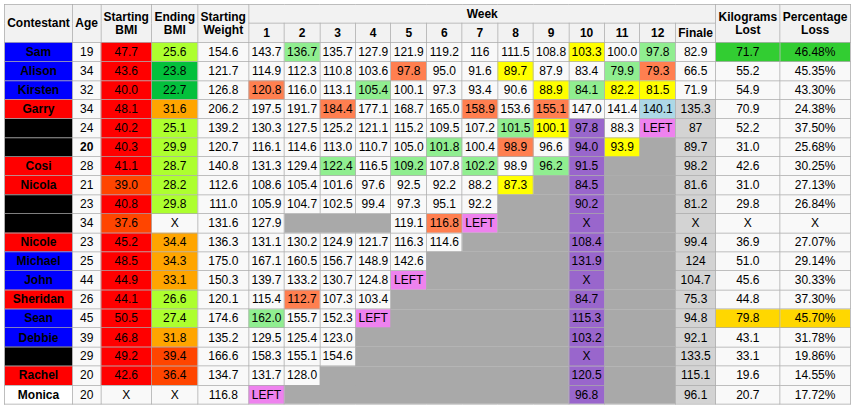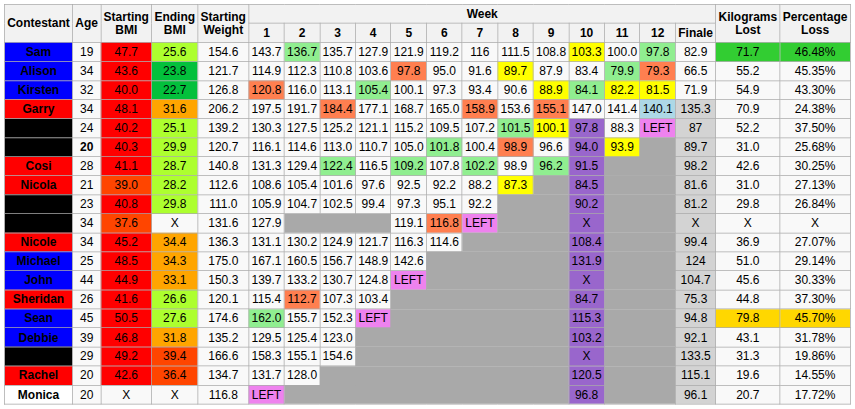Nicole | Age: 23 -> 34
Sheridan | Starting BMI: 44.1 -> 41.6
Sean | Ending BMI: 27.4 -> 27.6
Steven | Kilograms Lost: 33.1 -> 31.3
